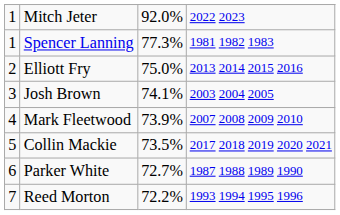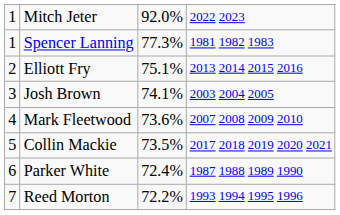Elliott Fry | column 3: 75.0% -> 75.1%
Mark Fleetwood | column 3: 73.9% -> 73.6%
Parker White | column 3: 72.7% -> 72.4%
